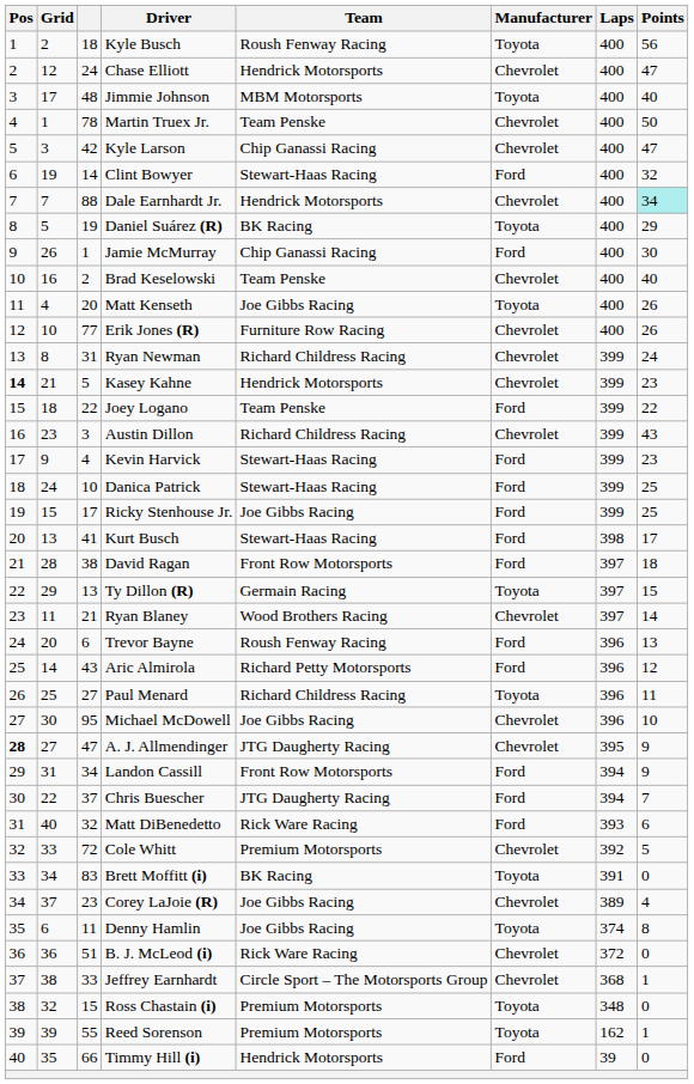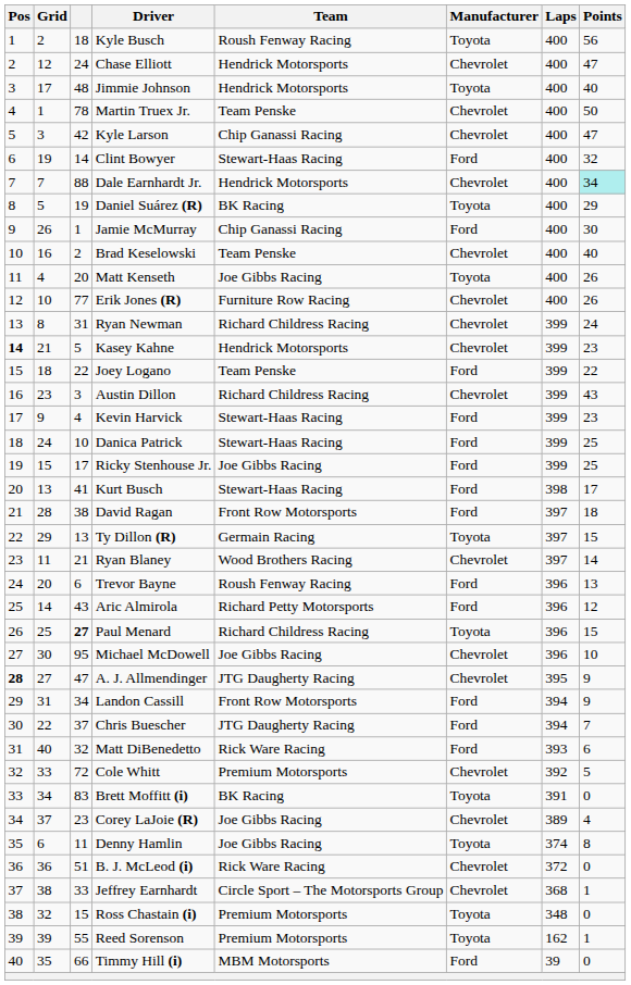Jimmie Johnson | Team: MBM Motorsports -> Hendrick Motorsports
Paul Menard | column 3: normal -> bold
Paul Menard | Points: 11 -> 15
Timmy Hill (i) | Team: Hendrick Motorsports -> MBM Motorsports
